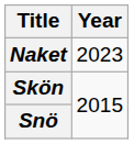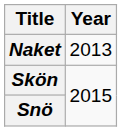Naket | Year: 2023 -> 2013
